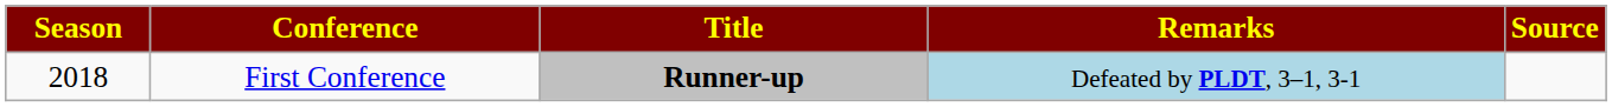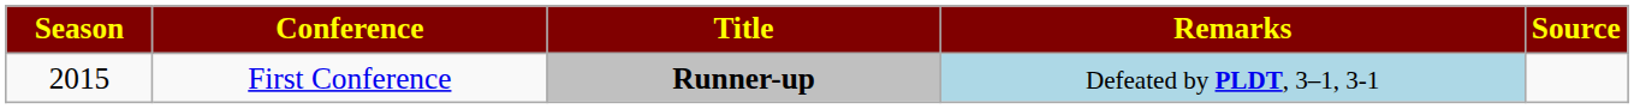First Conference | Season: 2018 -> 2015
